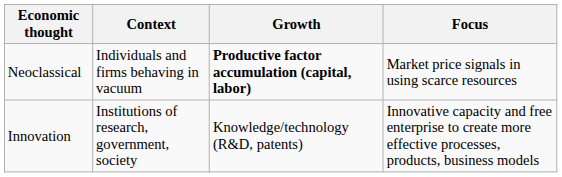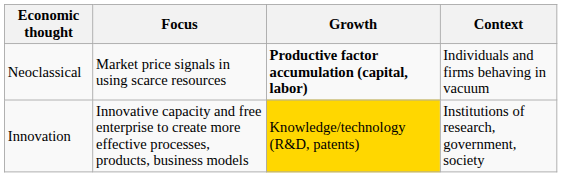columns swapped: Focus <-> Context
Innovation | Growth: no background -> gold background
